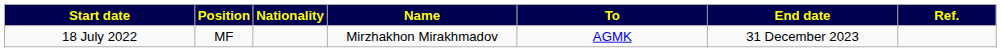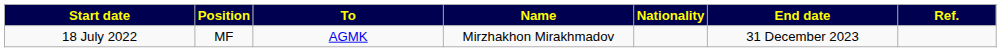columns swapped: Nationality <-> To
